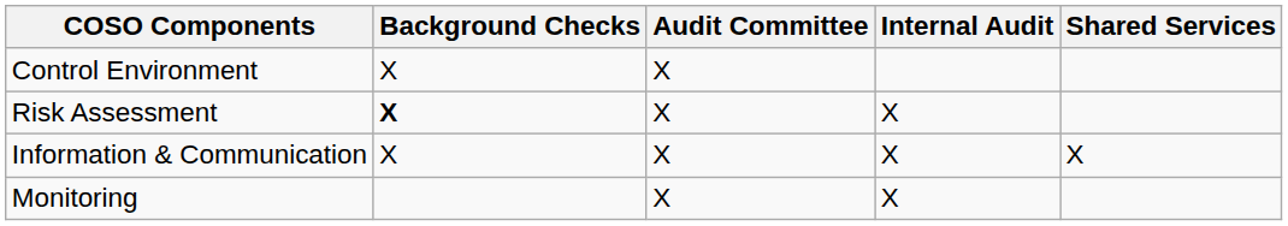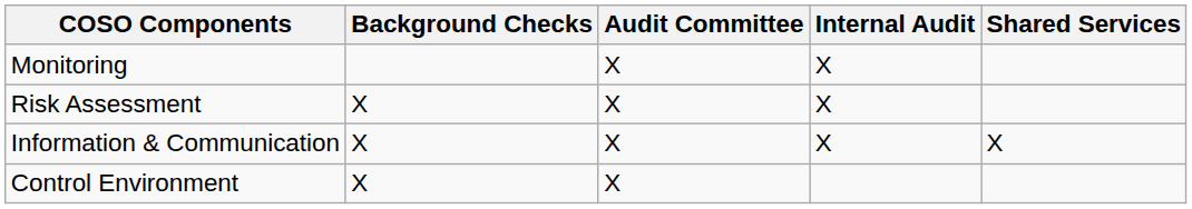rows swapped: Control Environment <-> Monitoring
Risk Assessment | Background Checks: bold -> normal
